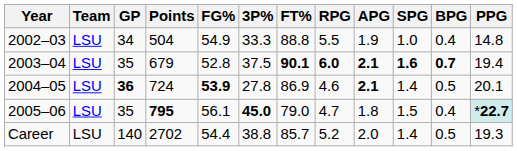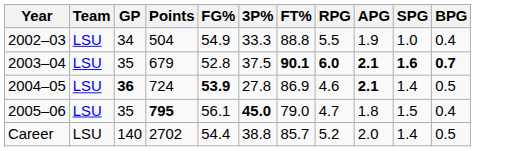- column: PPG | 14.8 | 19.4 | 20.1 | *22.7 | 19.3
